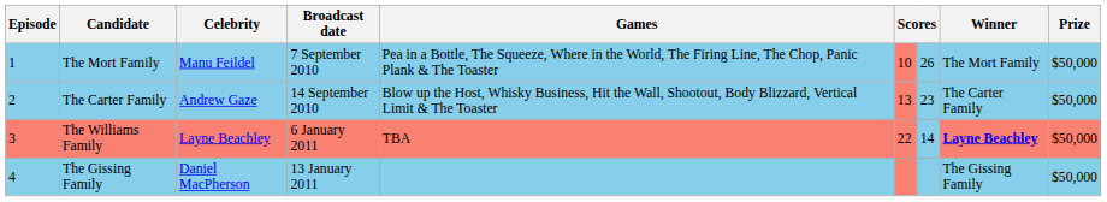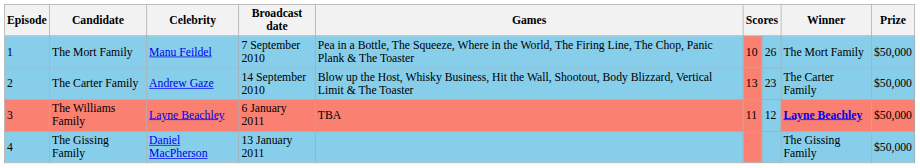The Williams Family | column 6: 22 -> 11
The Williams Family | column 7: 14 -> 12
